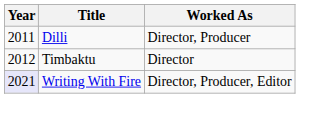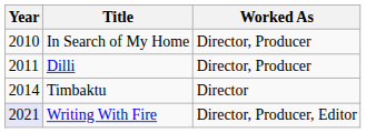+ row: 2010 | In Search of My Home | Director, Producer
Timbaktu | Year: 2012 -> 2014
